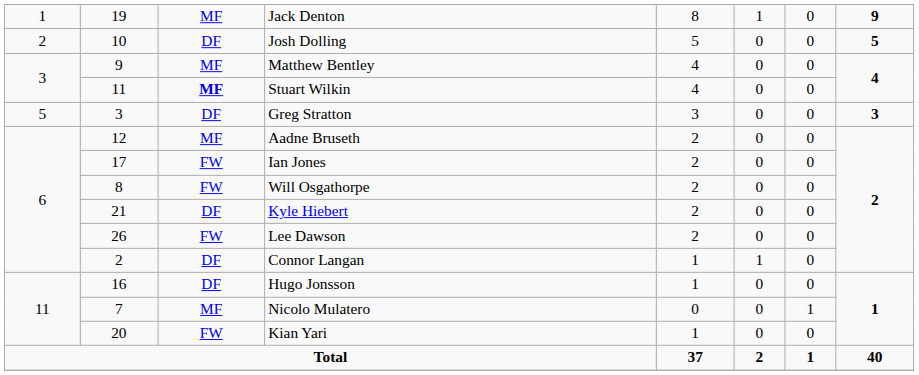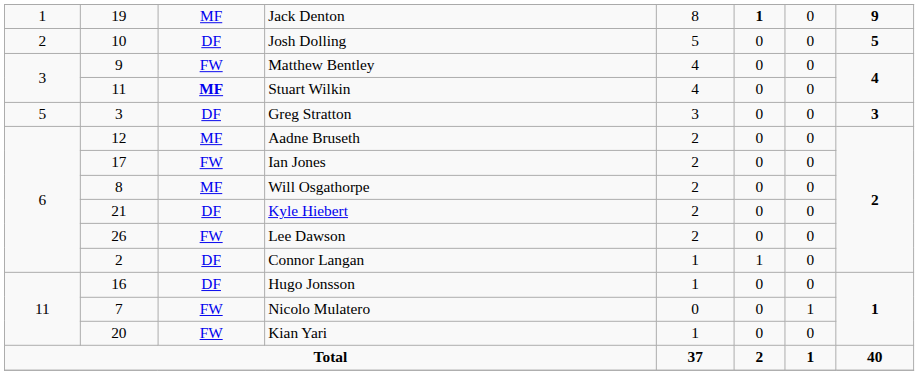Jack Denton | column 6: normal -> bold
Matthew Bentley | column 3: MF -> FW
Will Osgathorpe | column 3: FW -> MF
Nicolo Mulatero | column 3: MF -> FW
